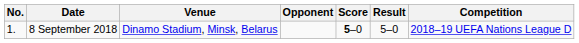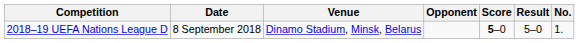columns swapped: No. <-> Competition
